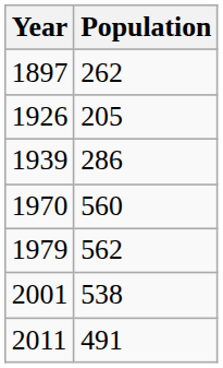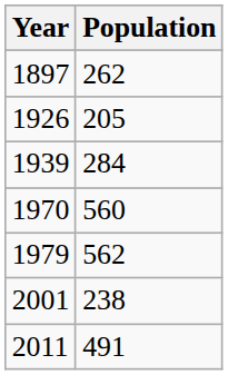1939 | Population: 286 -> 284
2001 | Population: 538 -> 238
